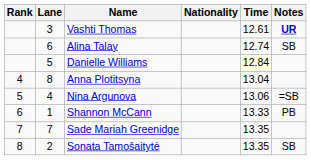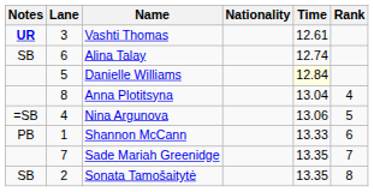columns swapped: Rank <-> Notes
